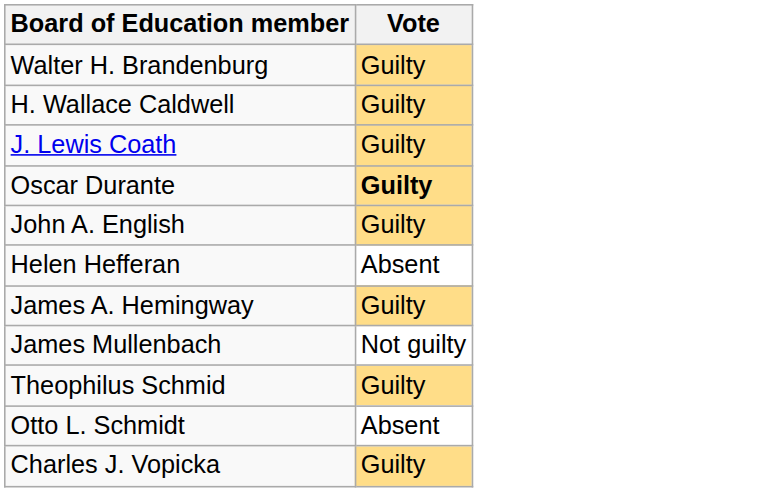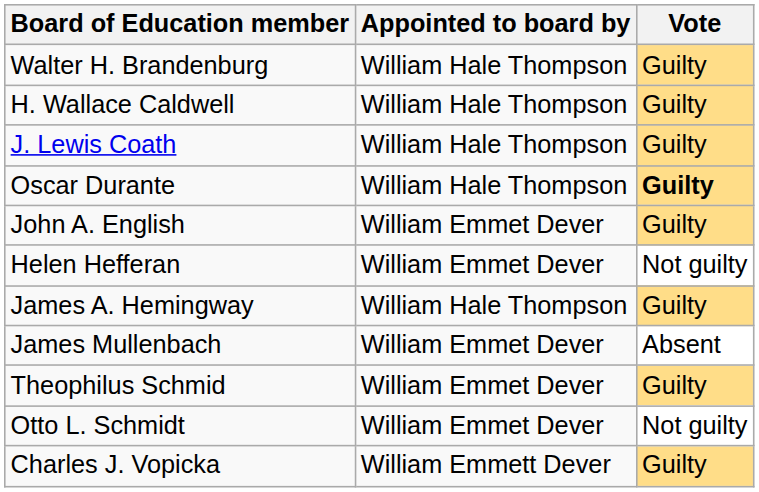+ column: Appointed to board by | William Hale Thompson | William Hale Thompson | William Hale Thompson | William Hale Thompson | William Emmet Dever | William Emmet Dever | William Hale Thompson | William Emmet Dever | William Emmet Dever | William Emmet Dever | William Emmett Dever
Helen Hefferan | Vote: Absent -> Not guilty
James Mullenbach | Vote: Not guilty -> Absent
Otto L. Schmidt | Vote: Absent -> Not guilty
